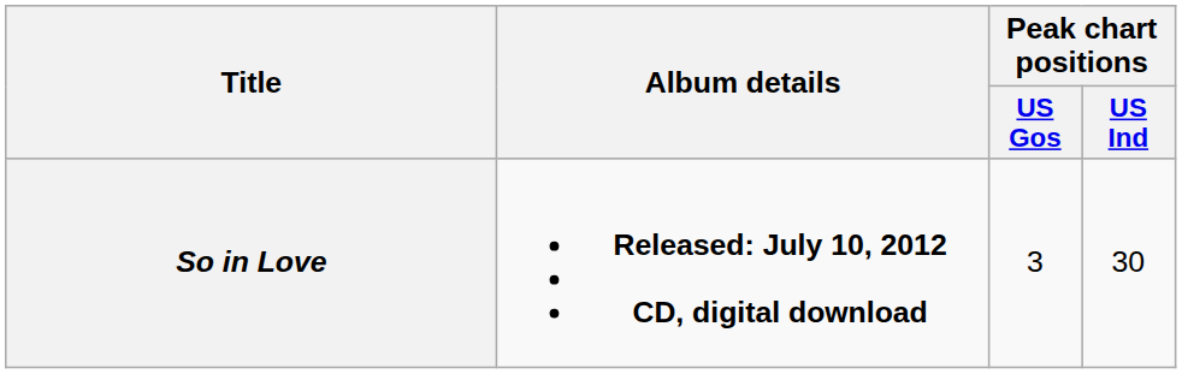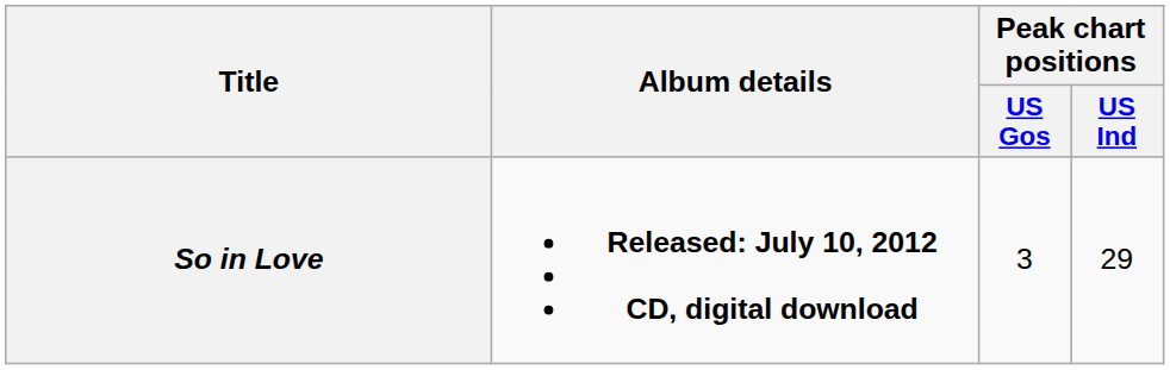So in Love | Peak chart positions / US Ind: 30 -> 29
